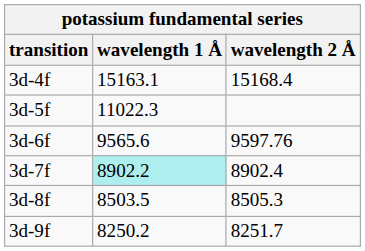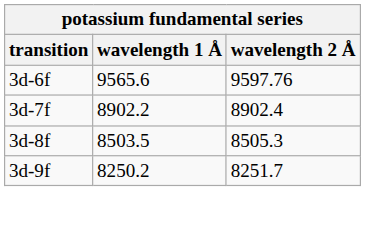- row: 3d-4f | 15163.1 | 15168.4
- row: 3d-5f | 11022.3
3d-7f | wavelength 1 Å: paleturquoise background -> no background
